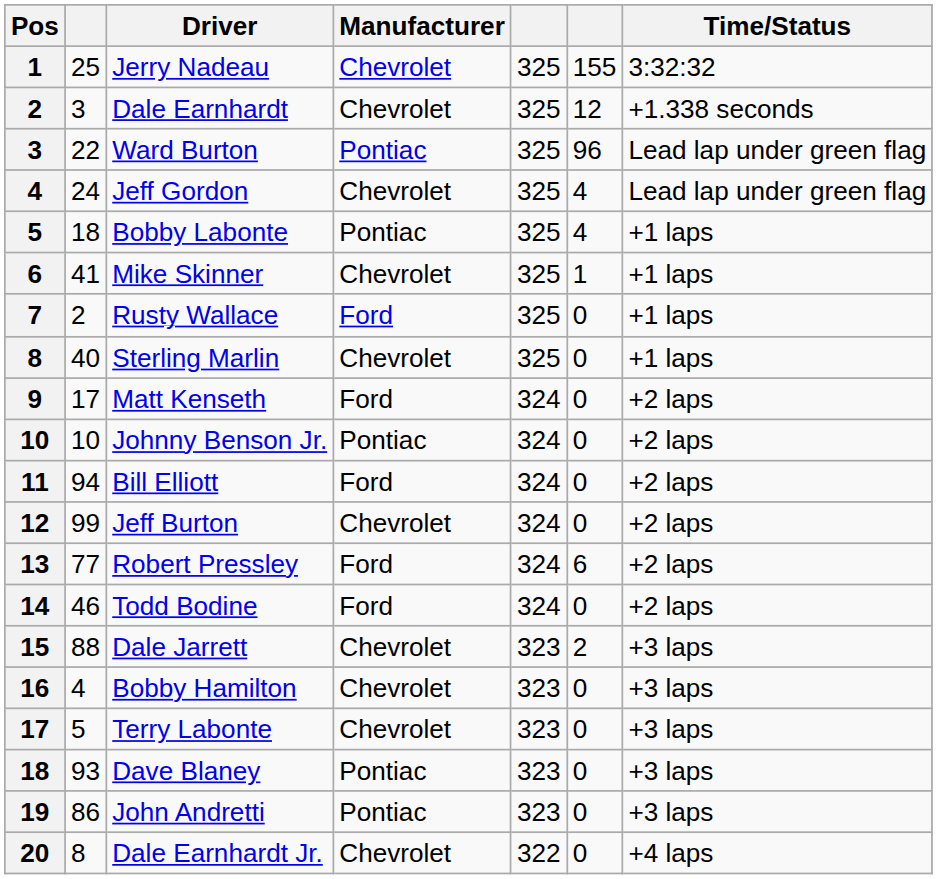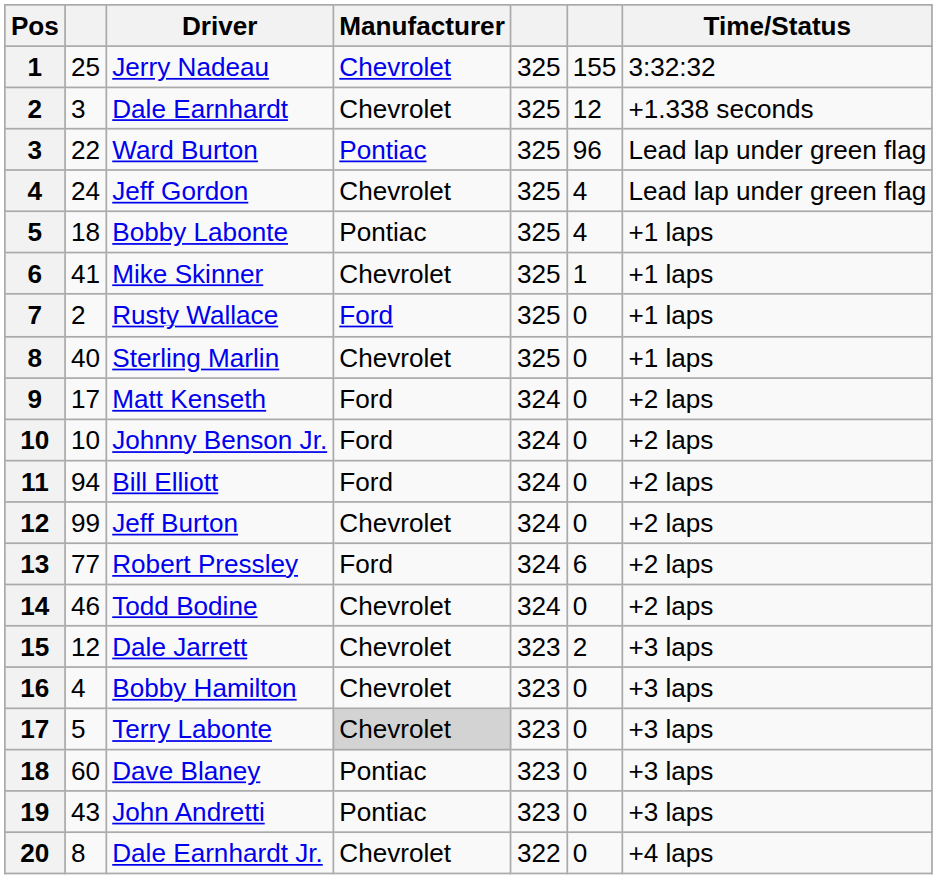Johnny Benson Jr. | Manufacturer: Pontiac -> Ford
Todd Bodine | Manufacturer: Ford -> Chevrolet
Dale Jarrett | column 2: 88 -> 12
Terry Labonte | Manufacturer: no background -> lightgrey background
Dave Blaney | column 2: 93 -> 60
John Andretti | column 2: 86 -> 43
